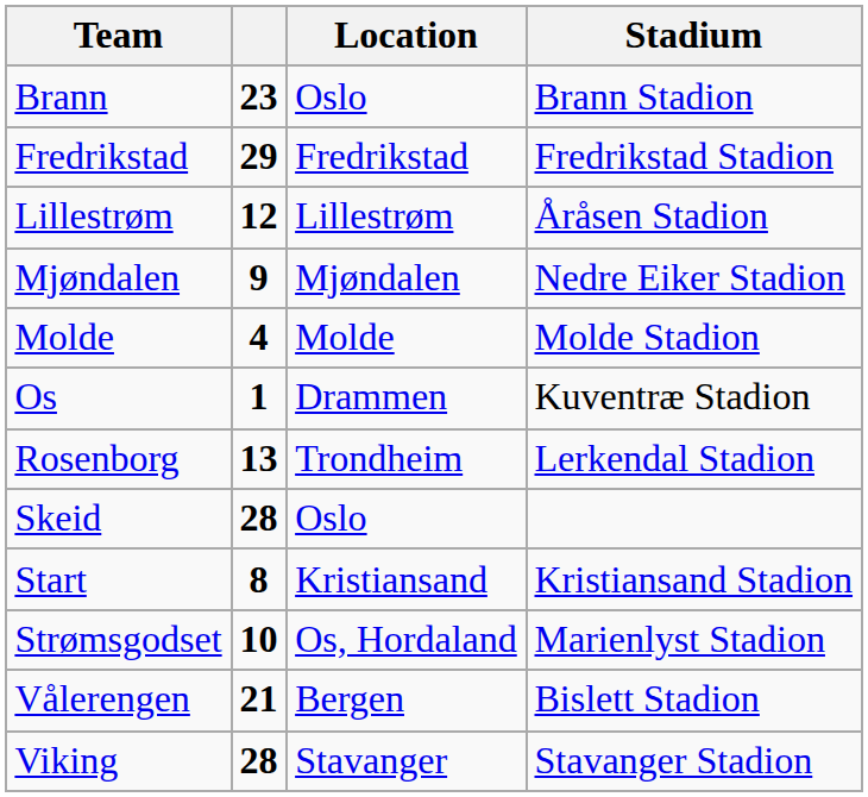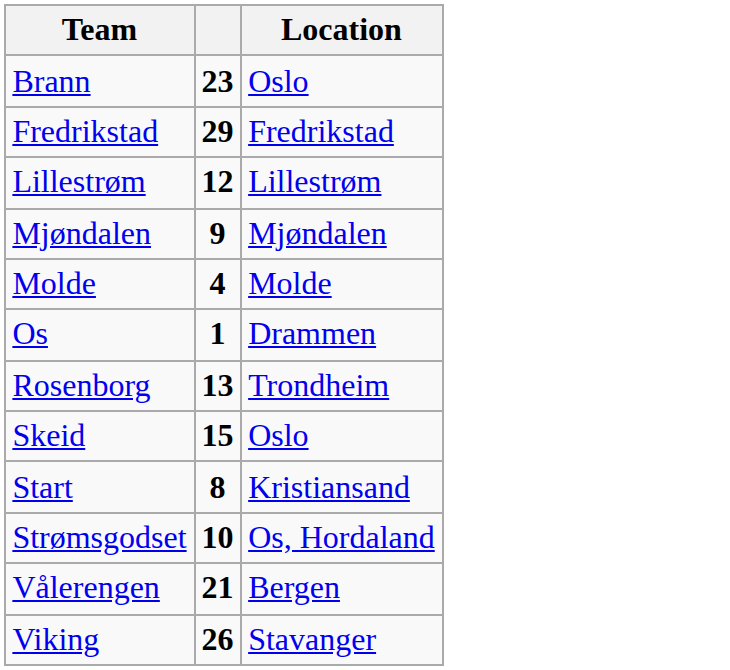- column: Stadium | Brann Stadion | Fredrikstad Stadion | Åråsen Stadion | Nedre Eiker Stadion | Molde Stadion | Kuventræ Stadion | Lerkendal Stadion | Kristiansand Stadion | Marienlyst Stadion | Bislett Stadion | Stavanger Stadion
Skeid | column 2: 28 -> 15
Viking | column 2: 28 -> 26
